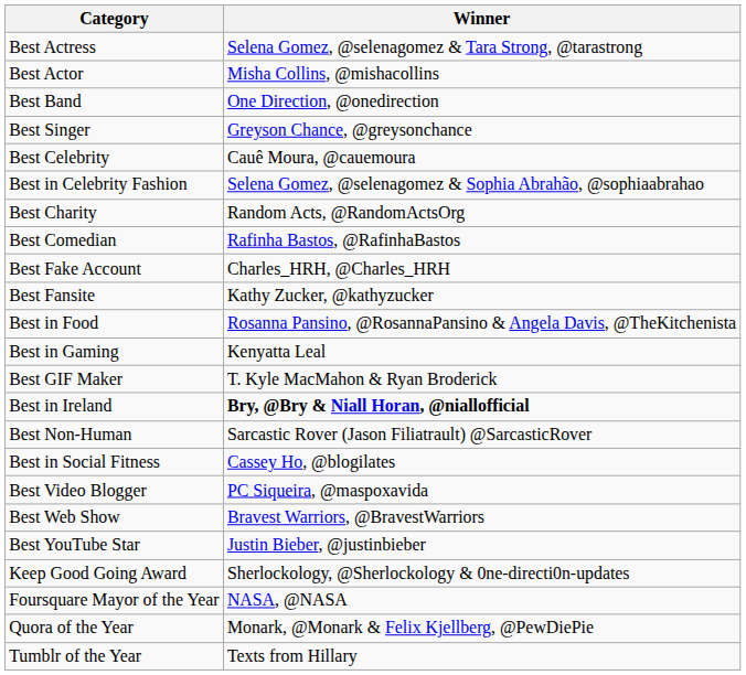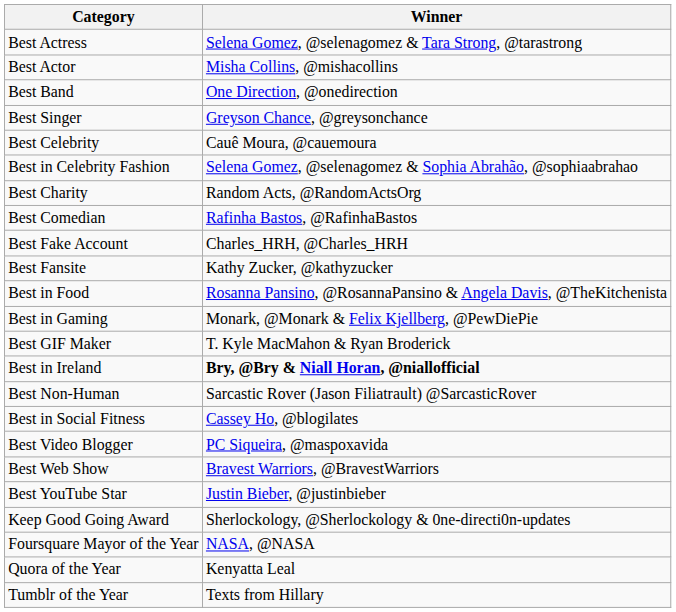Best in Gaming | Winner: Kenyatta Leal -> Monark, @Monark & Felix Kjellberg, @PewDiePie
Quora of the Year | Winner: Monark, @Monark & Felix Kjellberg, @PewDiePie -> Kenyatta Leal
